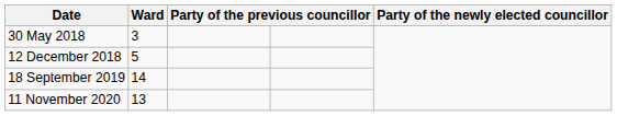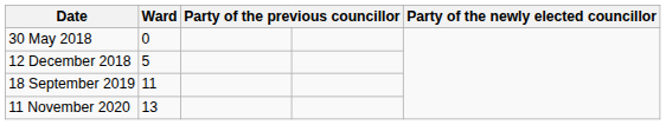30 May 2018 | Ward: 3 -> 0
18 September 2019 | Ward: 14 -> 11
